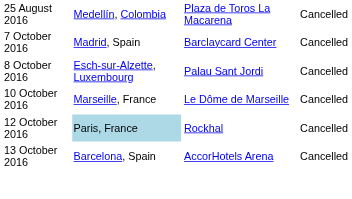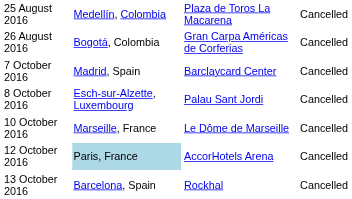+ row: 26 August 2016 | Bogotá, Colombia | Gran Carpa Américas de Corferias | Cancelled
12 October 2016 | column 3: Rockhal -> AccorHotels Arena
13 October 2016 | column 3: AccorHotels Arena -> Rockhal
